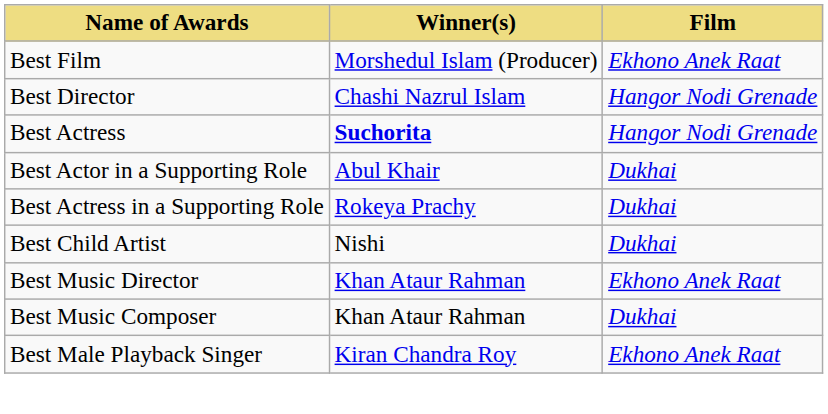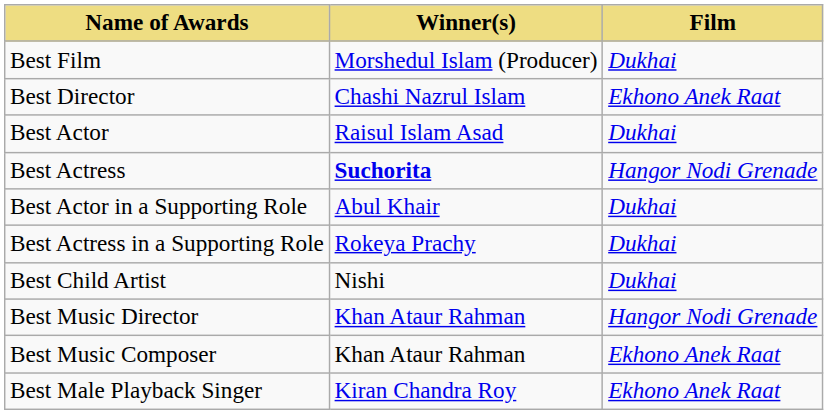Best Film | Film: Ekhono Anek Raat -> Dukhai
Best Director | Film: Hangor Nodi Grenade -> Ekhono Anek Raat
+ row: Best Actor | Raisul Islam Asad | Dukhai
Best Music Director | Film: Ekhono Anek Raat -> Hangor Nodi Grenade
Best Music Composer | Film: Dukhai -> Ekhono Anek Raat
